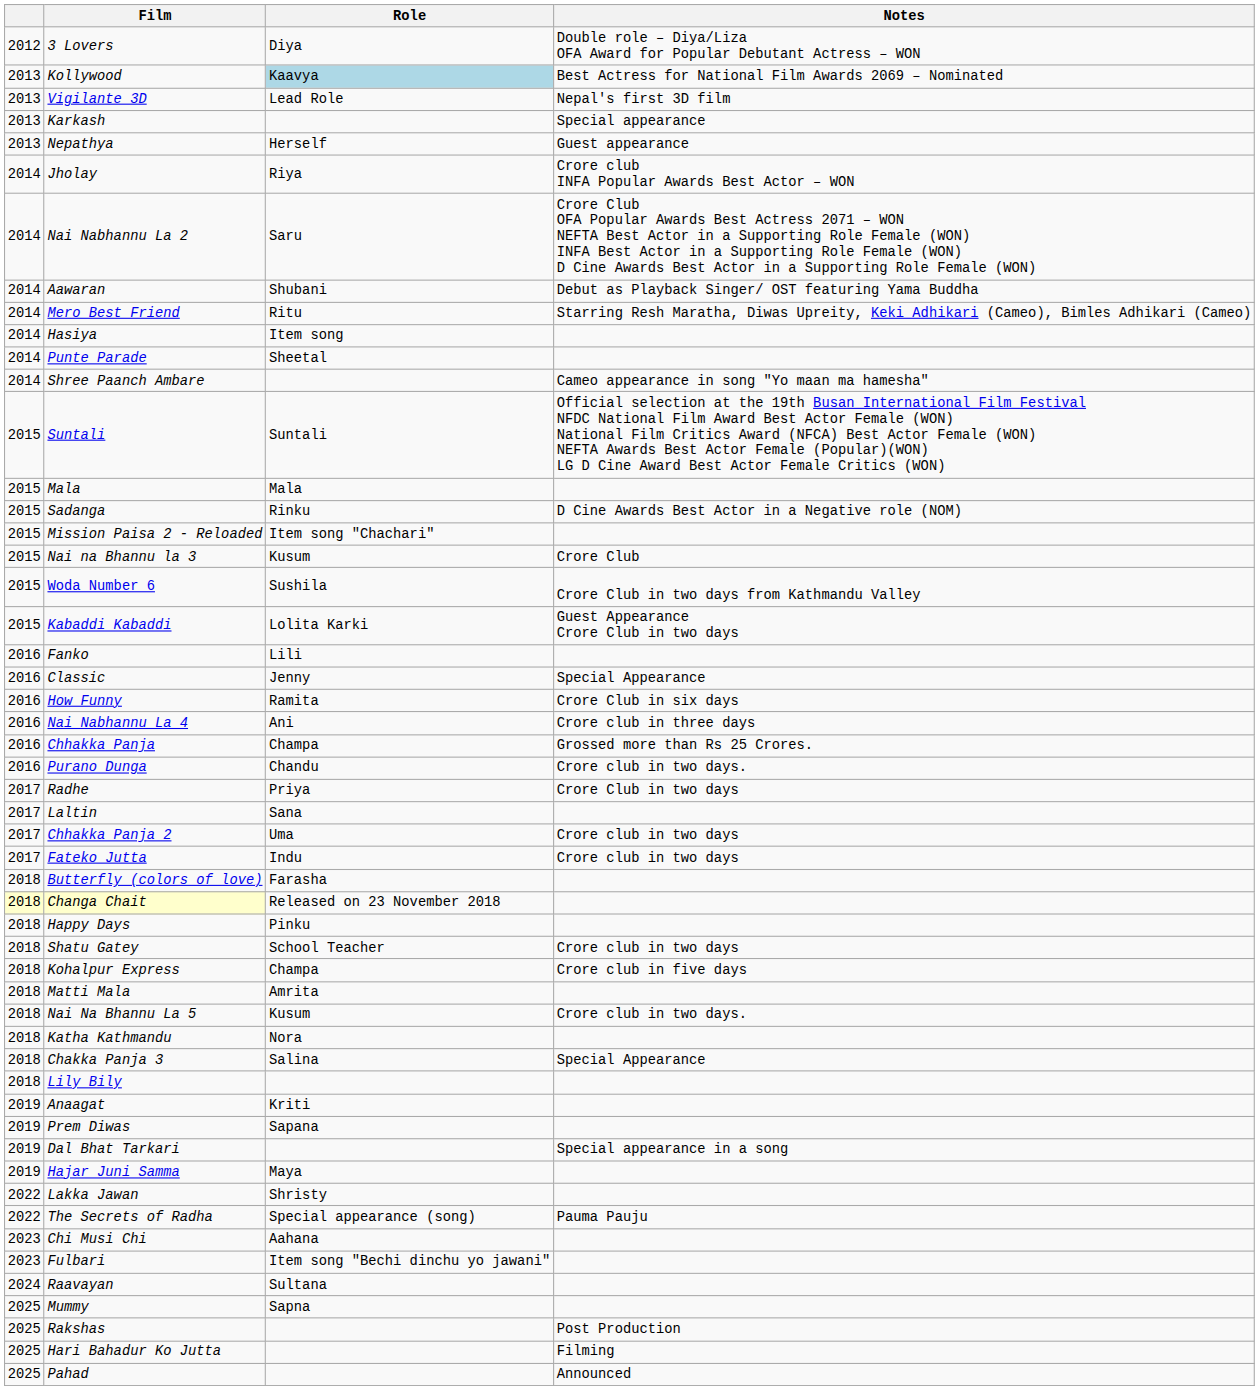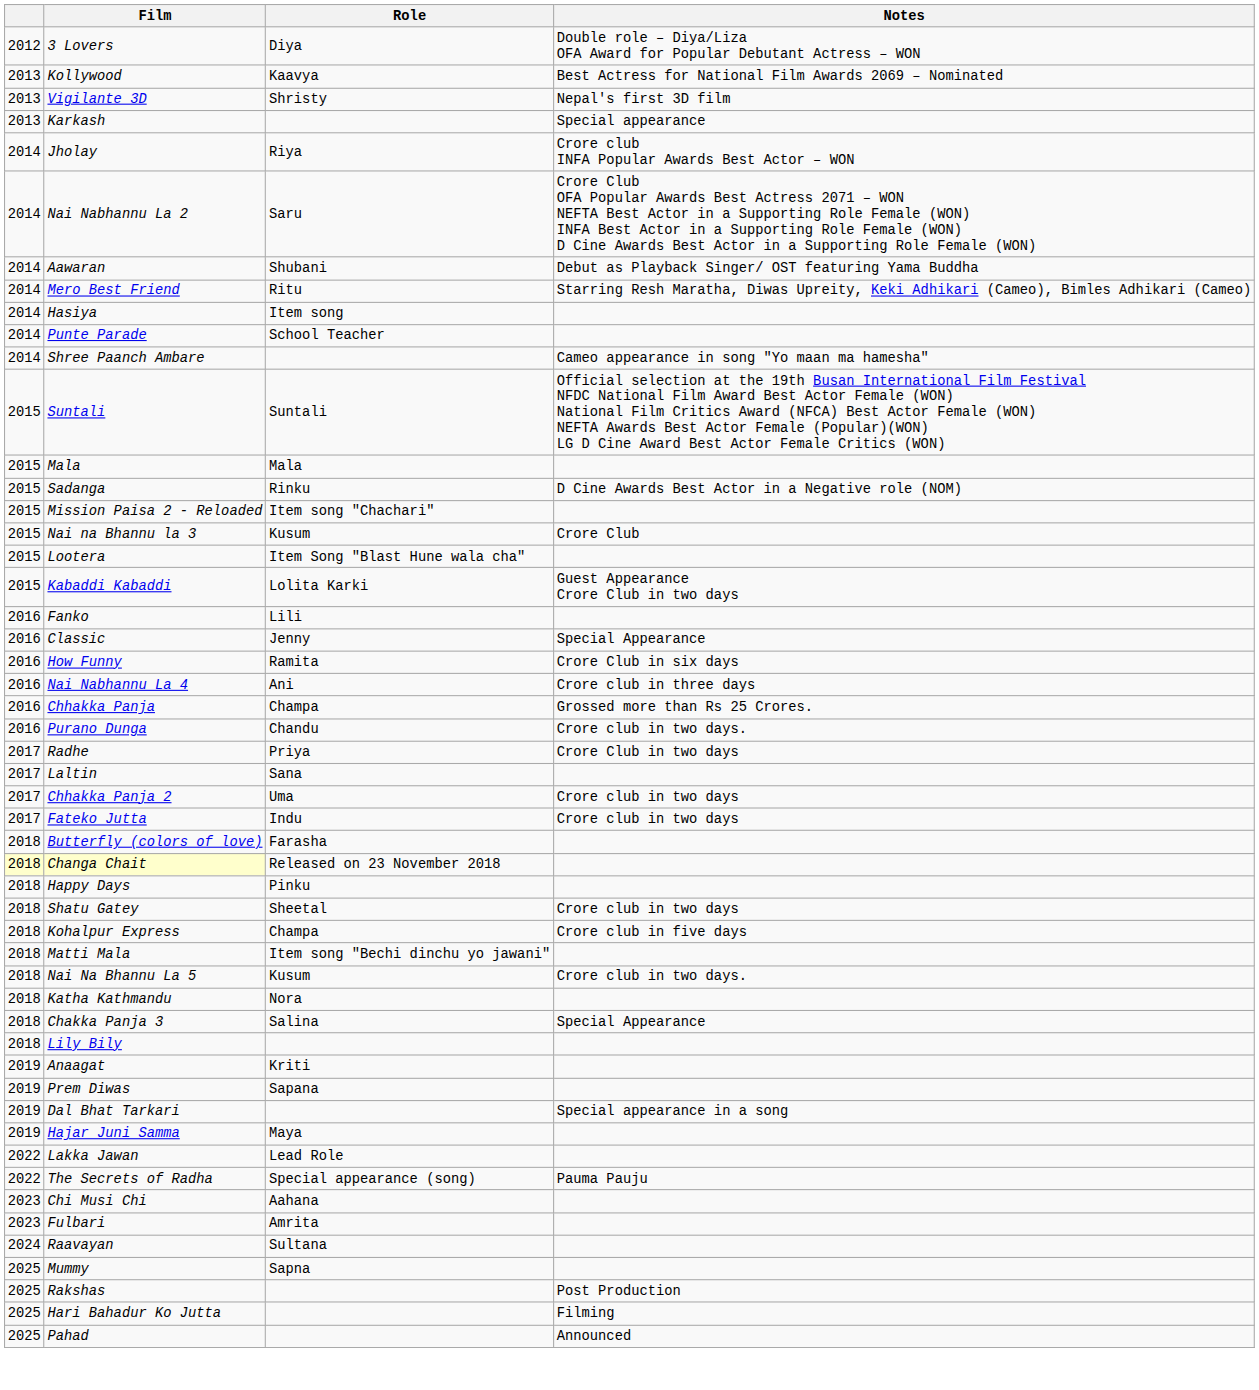Kollywood | Role: lightblue background -> no background
Vigilante 3D | Role: Lead Role -> Shristy
- row: 2013 | Nepathya | Herself | Guest appearance
Punte Parade | Role: Sheetal -> School Teacher
- row: 2015 | Woda Number 6 | Sushila | Crore Club in two days from Kathmandu Valley
+ row: 2015 | Lootera | Item Song "Blast Hune wala cha"
Shatu Gatey | Role: School Teacher -> Sheetal
Matti Mala | Role: Amrita -> Item song "Bechi dinchu yo jawani"
Lakka Jawan | Role: Shristy -> Lead Role
Fulbari | Role: Item song "Bechi dinchu yo jawani" -> Amrita
